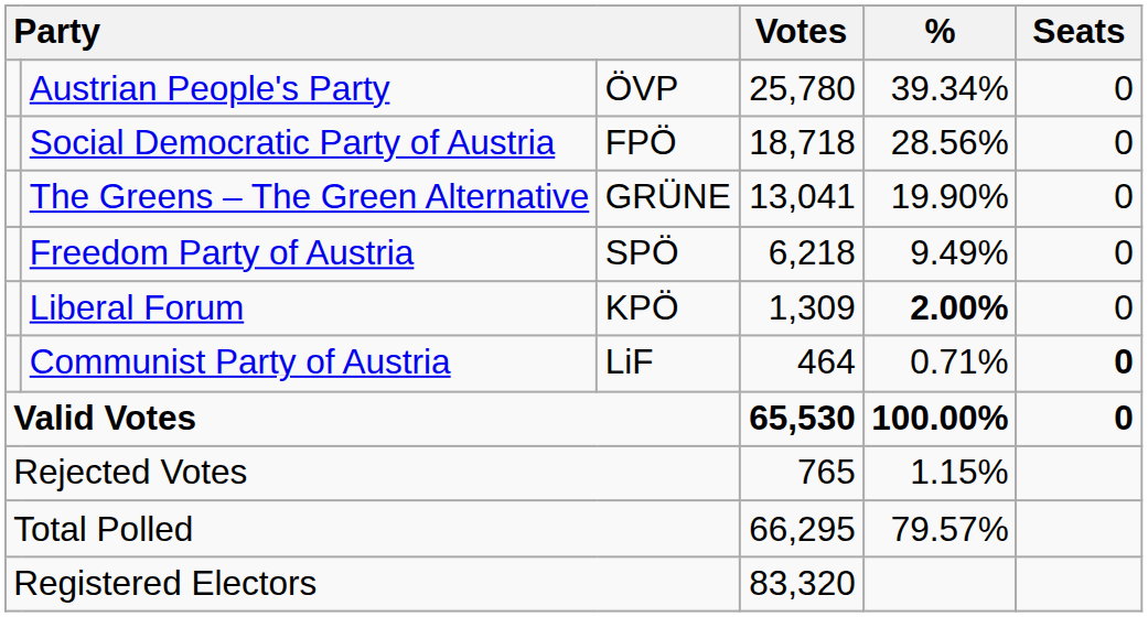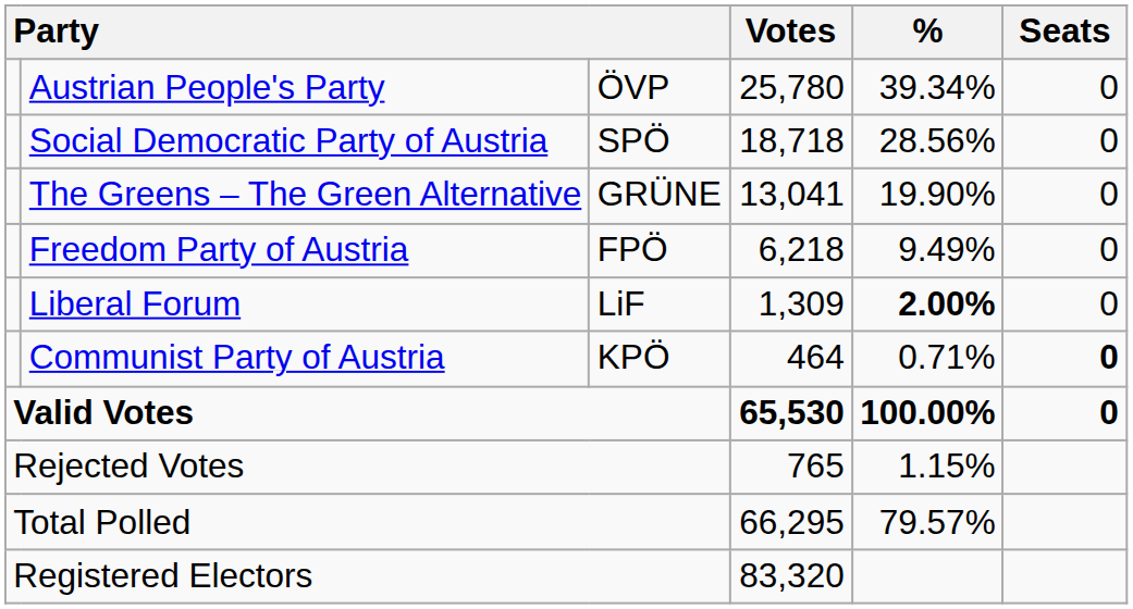Social Democratic Party of Austria | column 3: FPÖ -> SPÖ
Freedom Party of Austria | column 3: SPÖ -> FPÖ
Liberal Forum | column 3: KPÖ -> LiF
Communist Party of Austria | column 3: LiF -> KPÖ
